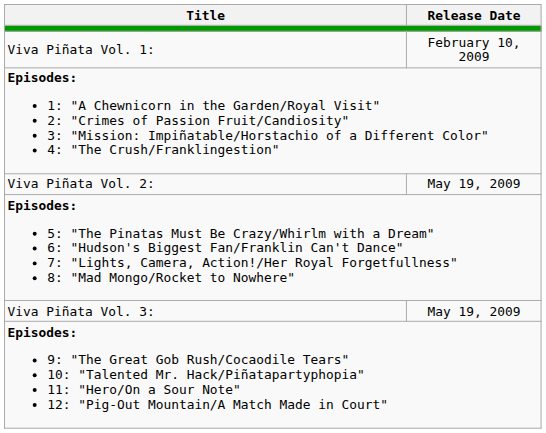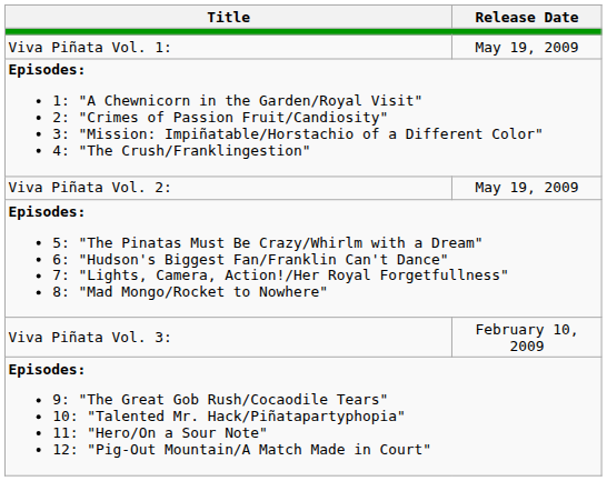Viva Piñata Vol. 1: | Release Date: February 10, 2009 -> May 19, 2009
Viva Piñata Vol. 3: | Release Date: May 19, 2009 -> February 10, 2009
